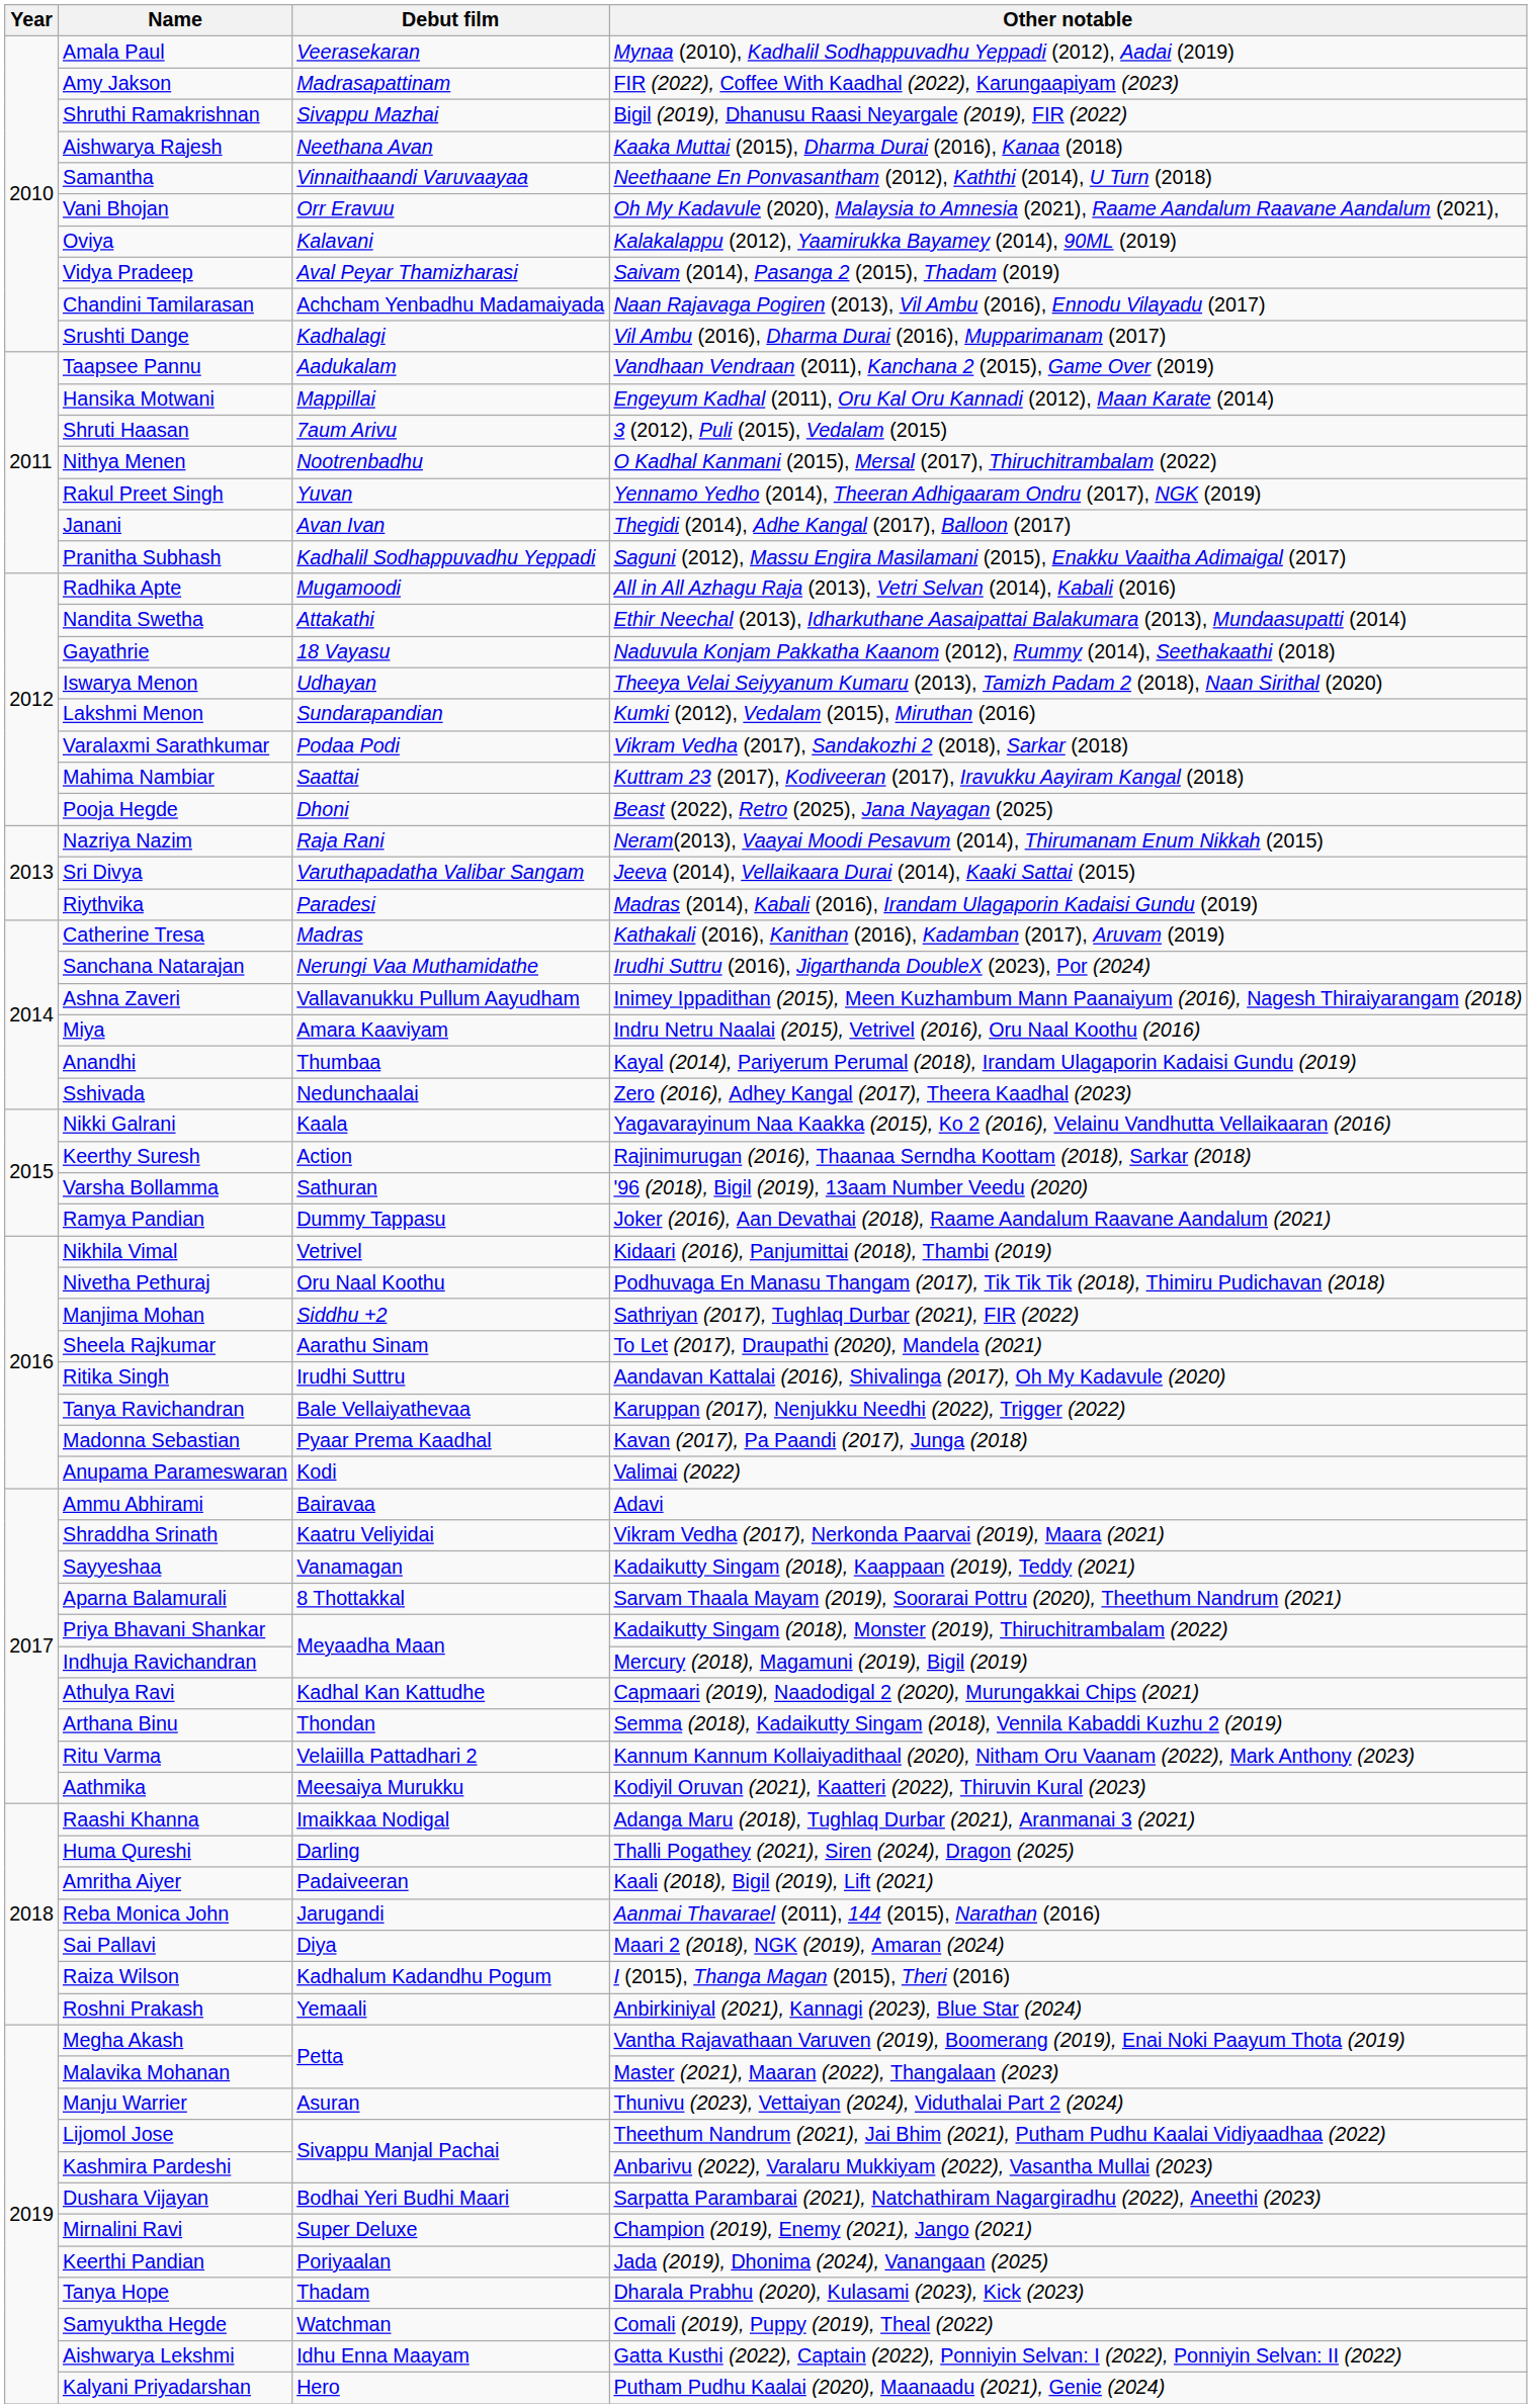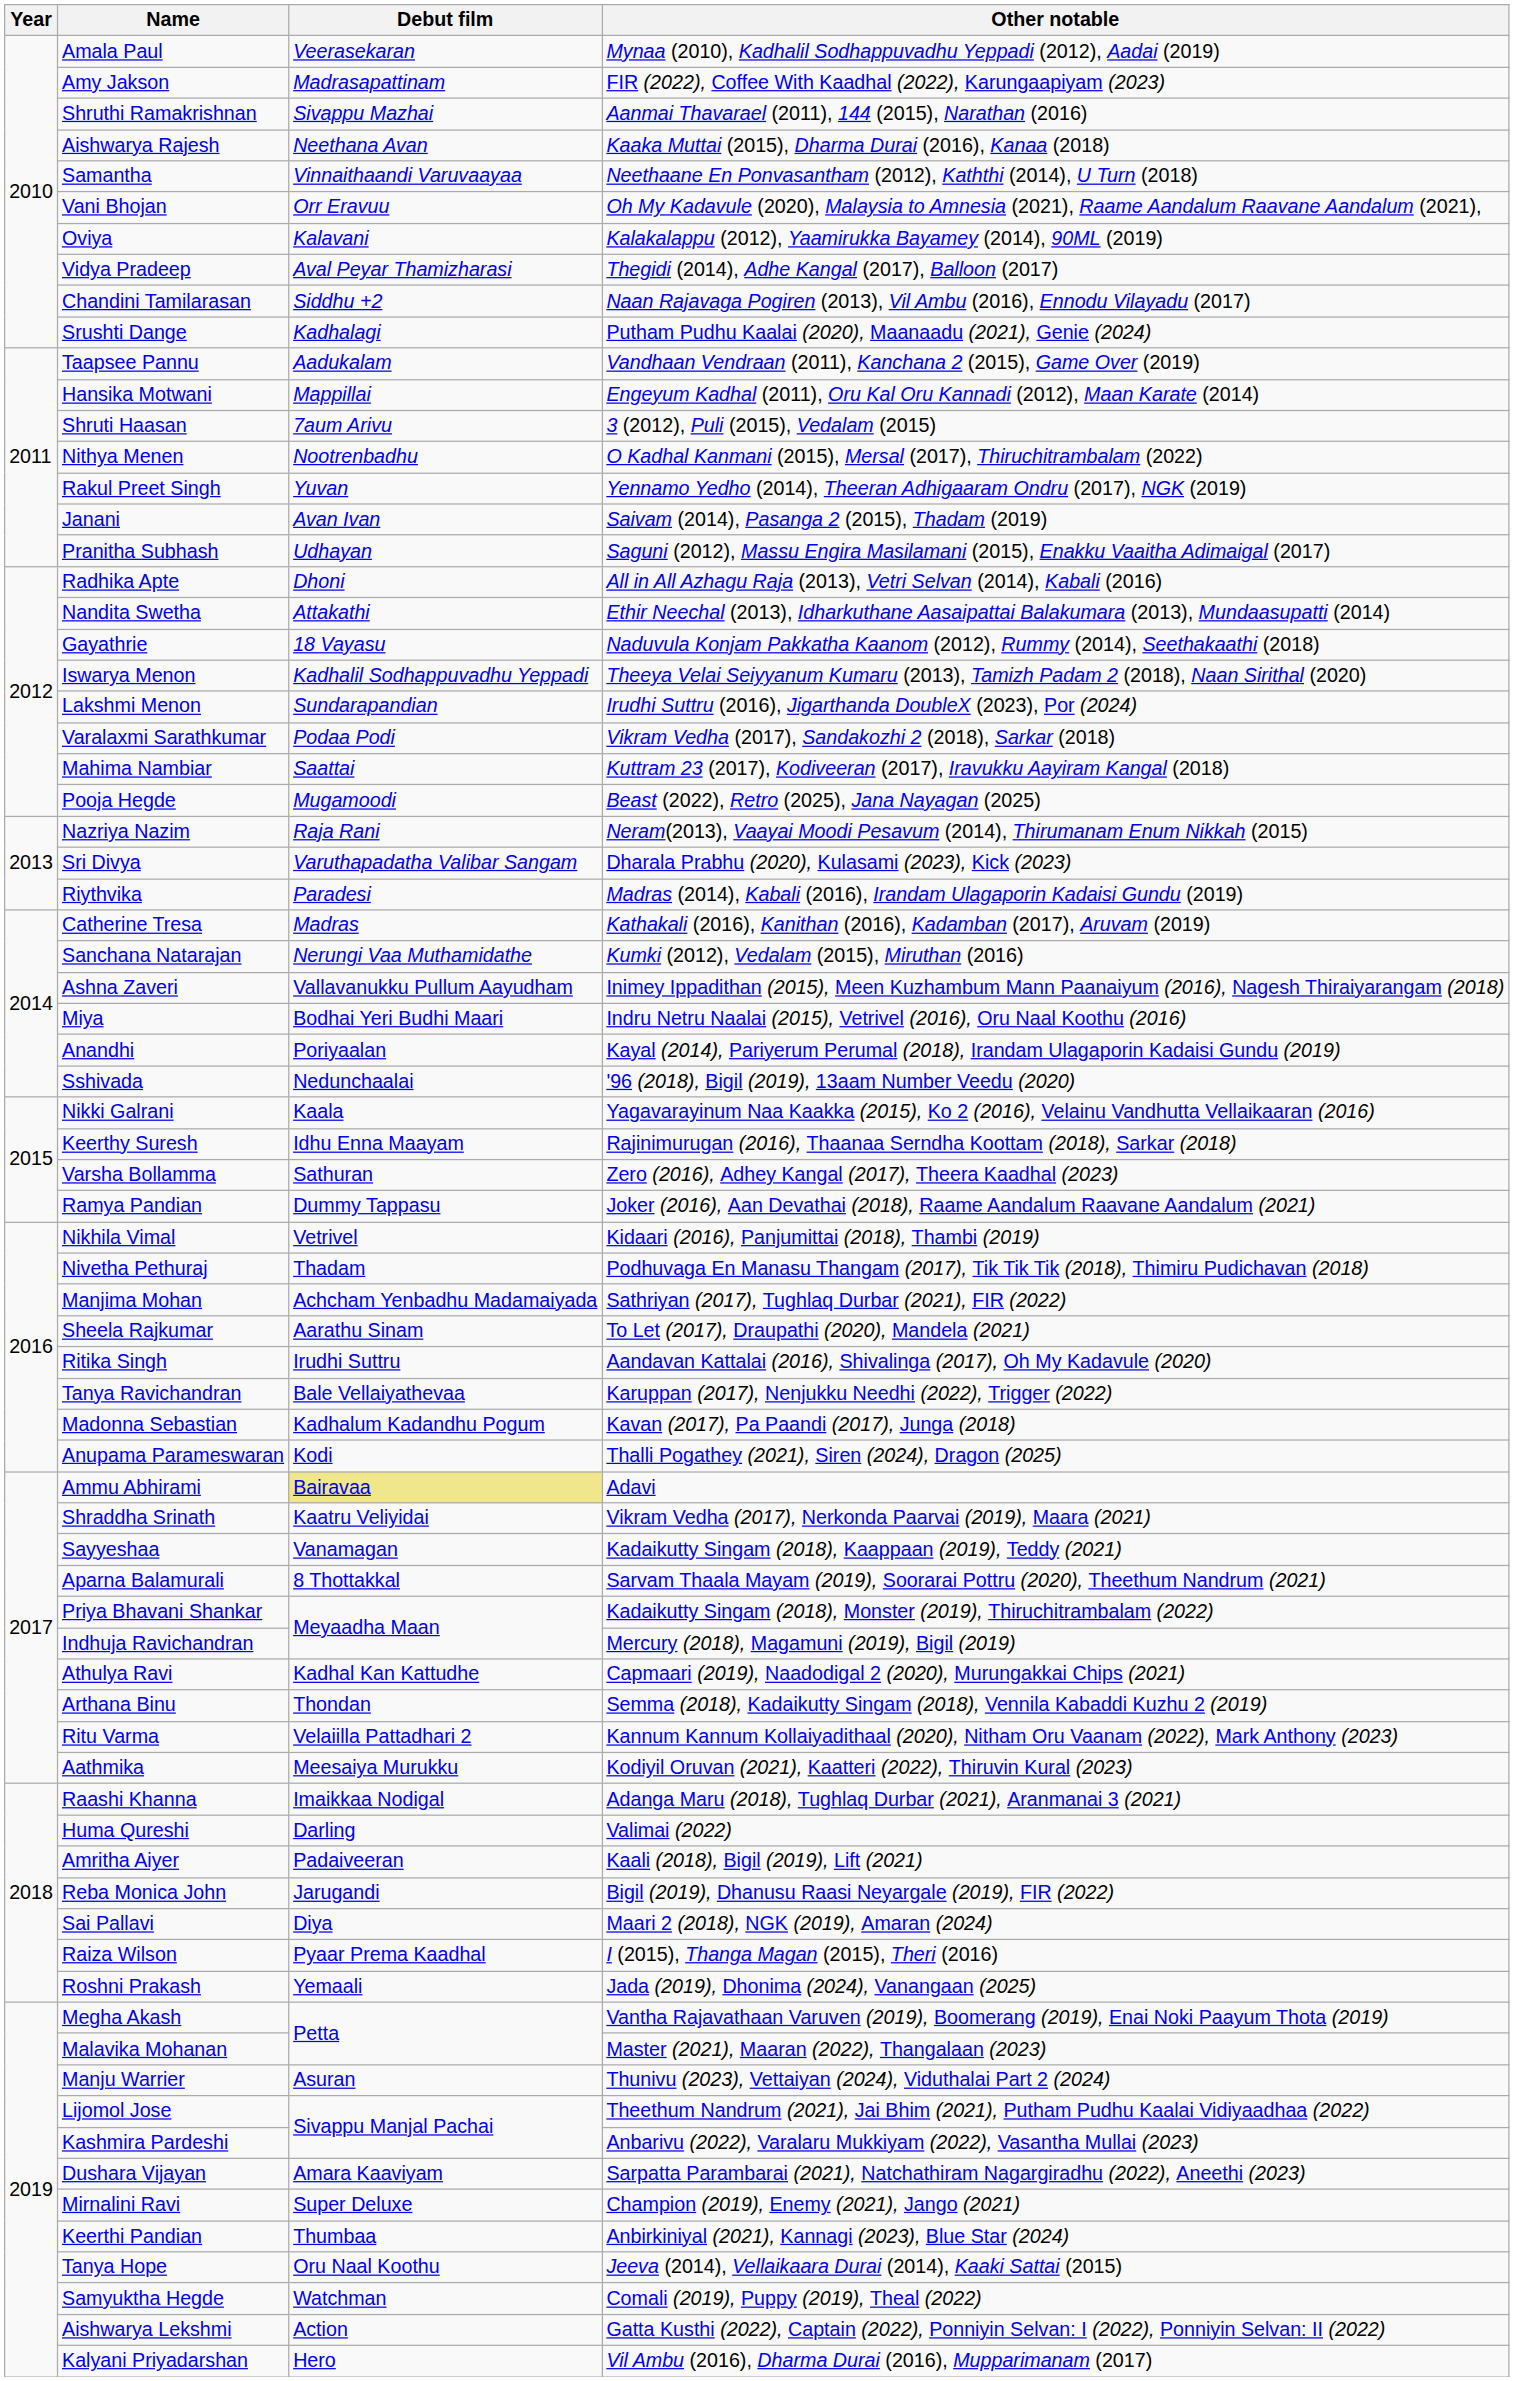Shruthi Ramakrishnan | Other notable: Bigil (2019), Dhanusu Raasi Neyargale (2019), FIR (2022) -> Aanmai Thavarael (2011), 144 (2015), Narathan (2016)
Vidya Pradeep | Other notable: Saivam (2014), Pasanga 2 (2015), Thadam (2019) -> Thegidi (2014), Adhe Kangal (2017), Balloon (2017)
Chandini Tamilarasan | Debut film: Achcham Yenbadhu Madamaiyada -> Siddhu +2
Srushti Dange | Other notable: Vil Ambu (2016), Dharma Durai (2016), Mupparimanam (2017) -> Putham Pudhu Kaalai (2020), Maanaadu (2021), Genie (2024)
Janani | Other notable: Thegidi (2014), Adhe Kangal (2017), Balloon (2017) -> Saivam (2014), Pasanga 2 (2015), Thadam (2019)
Pranitha Subhash | Debut film: Kadhalil Sodhappuvadhu Yeppadi -> Udhayan
Radhika Apte | Debut film: Mugamoodi -> Dhoni
Iswarya Menon | Debut film: Udhayan -> Kadhalil Sodhappuvadhu Yeppadi
Lakshmi Menon | Other notable: Kumki (2012), Vedalam (2015), Miruthan (2016) -> Irudhi Suttru (2016), Jigarthanda DoubleX (2023), Por (2024)
Pooja Hegde | Debut film: Dhoni -> Mugamoodi
Sri Divya | Other notable: Jeeva (2014), Vellaikaara Durai (2014), Kaaki Sattai (2015) -> Dharala Prabhu (2020), Kulasami (2023), Kick (2023)
Sanchana Natarajan | Other notable: Irudhi Suttru (2016), Jigarthanda DoubleX (2023), Por (2024) -> Kumki (2012), Vedalam (2015), Miruthan (2016)
Miya | Debut film: Amara Kaaviyam -> Bodhai Yeri Budhi Maari
Anandhi | Debut film: Thumbaa -> Poriyaalan
Sshivada | Other notable: Zero (2016), Adhey Kangal (2017), Theera Kaadhal (2023) -> '96 (2018), Bigil (2019), 13aam Number Veedu (2020)
Keerthy Suresh | Debut film: Action -> Idhu Enna Maayam
Varsha Bollamma | Other notable: '96 (2018), Bigil (2019), 13aam Number Veedu (2020) -> Zero (2016), Adhey Kangal (2017), Theera Kaadhal (2023)
Nivetha Pethuraj | Debut film: Oru Naal Koothu -> Thadam
Manjima Mohan | Debut film: Siddhu +2 -> Achcham Yenbadhu Madamaiyada
Madonna Sebastian | Debut film: Pyaar Prema Kaadhal -> Kadhalum Kadandhu Pogum
Anupama Parameswaran | Other notable: Valimai (2022) -> Thalli Pogathey (2021), Siren (2024), Dragon (2025)
Ammu Abhirami | Debut film: no background -> khaki background
Huma Qureshi | Other notable: Thalli Pogathey (2021), Siren (2024), Dragon (2025) -> Valimai (2022)
Reba Monica John | Other notable: Aanmai Thavarael (2011), 144 (2015), Narathan (2016) -> Bigil (2019), Dhanusu Raasi Neyargale (2019), FIR (2022)
Raiza Wilson | Debut film: Kadhalum Kadandhu Pogum -> Pyaar Prema Kaadhal
Roshni Prakash | Other notable: Anbirkiniyal (2021), Kannagi (2023), Blue Star (2024) -> Jada (2019), Dhonima (2024), Vanangaan (2025)
Dushara Vijayan | Debut film: Bodhai Yeri Budhi Maari -> Amara Kaaviyam
Keerthi Pandian | Debut film: Poriyaalan -> Thumbaa
Keerthi Pandian | Other notable: Jada (2019), Dhonima (2024), Vanangaan (2025) -> Anbirkiniyal (2021), Kannagi (2023), Blue Star (2024)
Tanya Hope | Debut film: Thadam -> Oru Naal Koothu
Tanya Hope | Other notable: Dharala Prabhu (2020), Kulasami (2023), Kick (2023) -> Jeeva (2014), Vellaikaara Durai (2014), Kaaki Sattai (2015)
Aishwarya Lekshmi | Debut film: Idhu Enna Maayam -> Action
Kalyani Priyadarshan | Other notable: Putham Pudhu Kaalai (2020), Maanaadu (2021), Genie (2024) -> Vil Ambu (2016), Dharma Durai (2016), Mupparimanam (2017)
